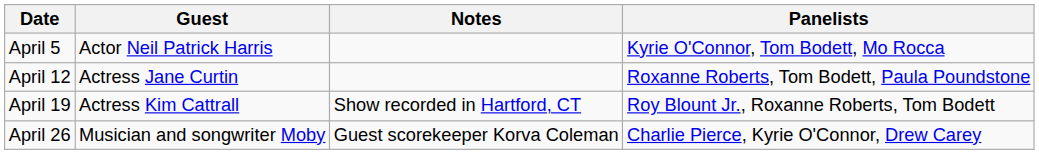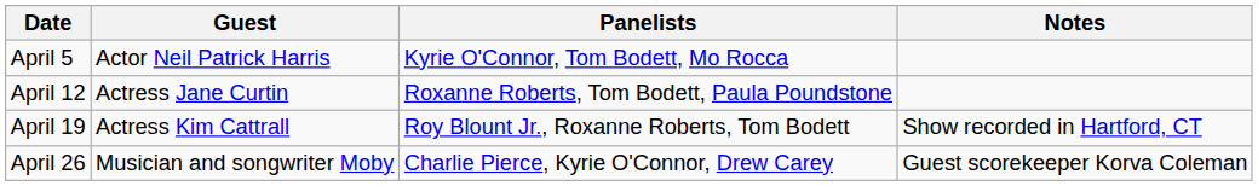columns swapped: Panelists <-> Notes
